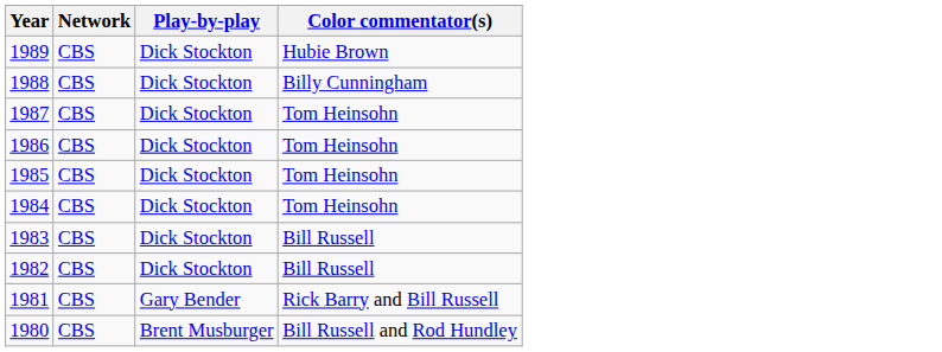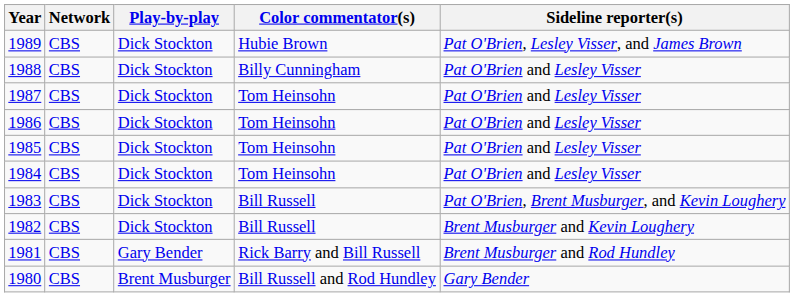+ column: Sideline reporter(s) | Pat O'Brien, Lesley Visser, and James Brown | Pat O'Brien and Lesley Visser | Pat O'Brien and Lesley Visser | Pat O'Brien and Lesley Visser | Pat O'Brien and Lesley Visser | Pat O'Brien and Lesley Visser | Pat O'Brien, Brent Musburger, and Kevin Loughery | Brent Musburger and Kevin Loughery | Brent Musburger and Rod Hundley | Gary Bender
